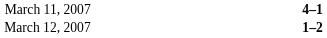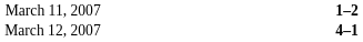March 11, 2007 | column 3: 4–1 -> 1–2
March 12, 2007 | column 3: 1–2 -> 4–1
